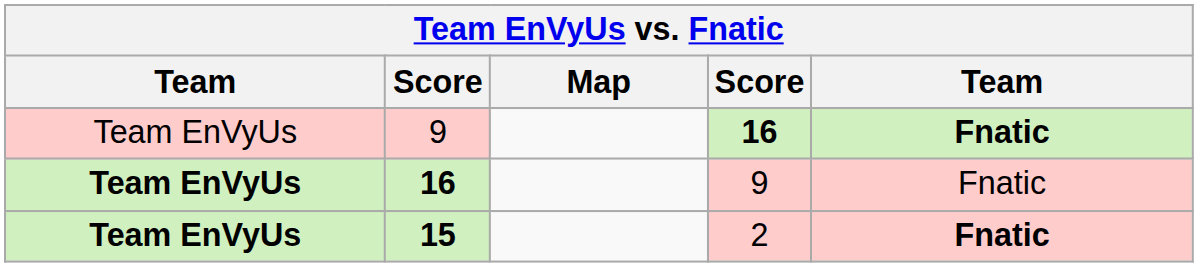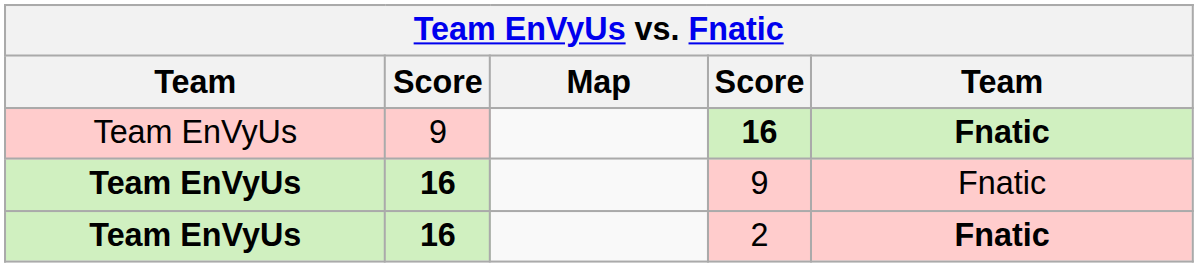2 | column 2: 15 -> 16
